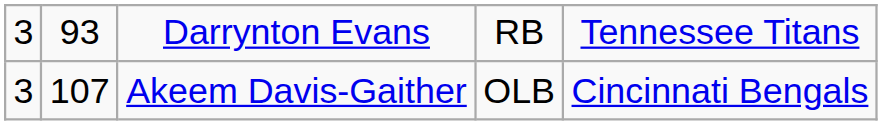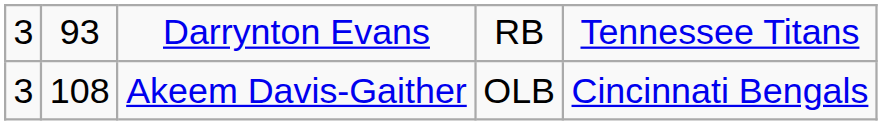Akeem Davis-Gaither | column 2: 107 -> 108
